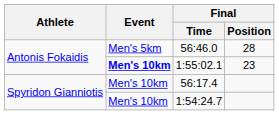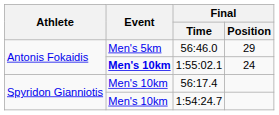56:46.0 | Final / Position: 28 -> 29
1:55:02.1 | Final / Position: 23 -> 24
